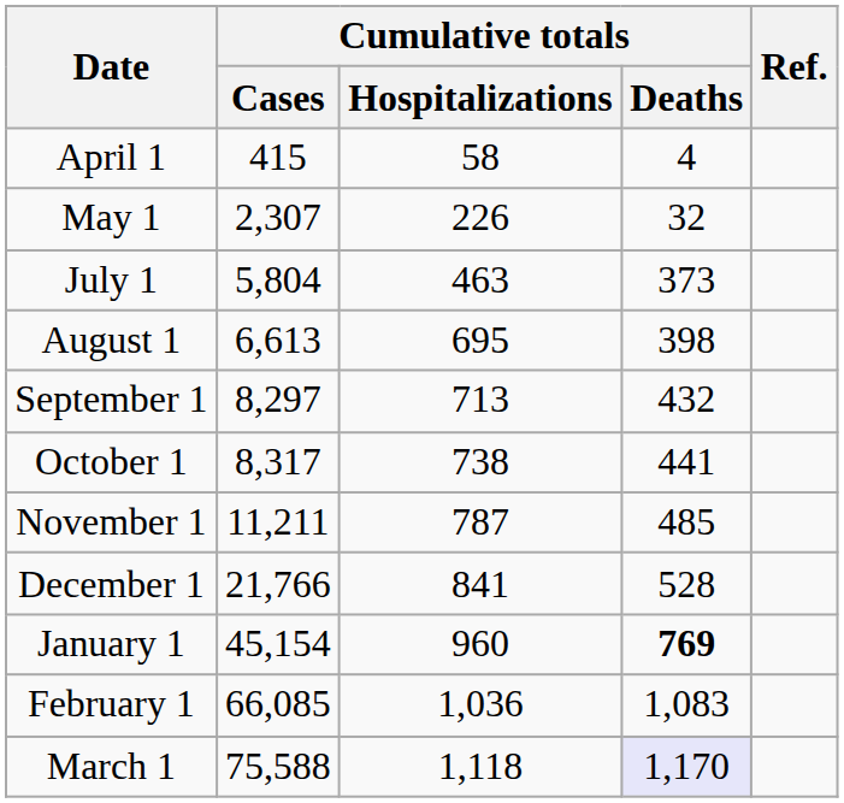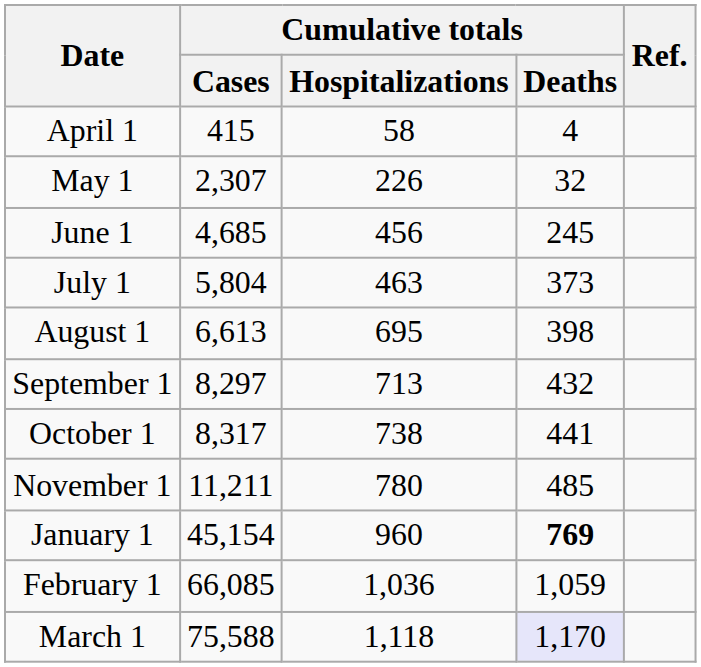+ row: June 1 | 4,685 | 456 | 245
November 1 | Cumulative totals / Hospitalizations: 787 -> 780
- row: December 1 | 21,766 | 841 | 528
February 1 | Cumulative totals / Deaths: 1,083 -> 1,059
